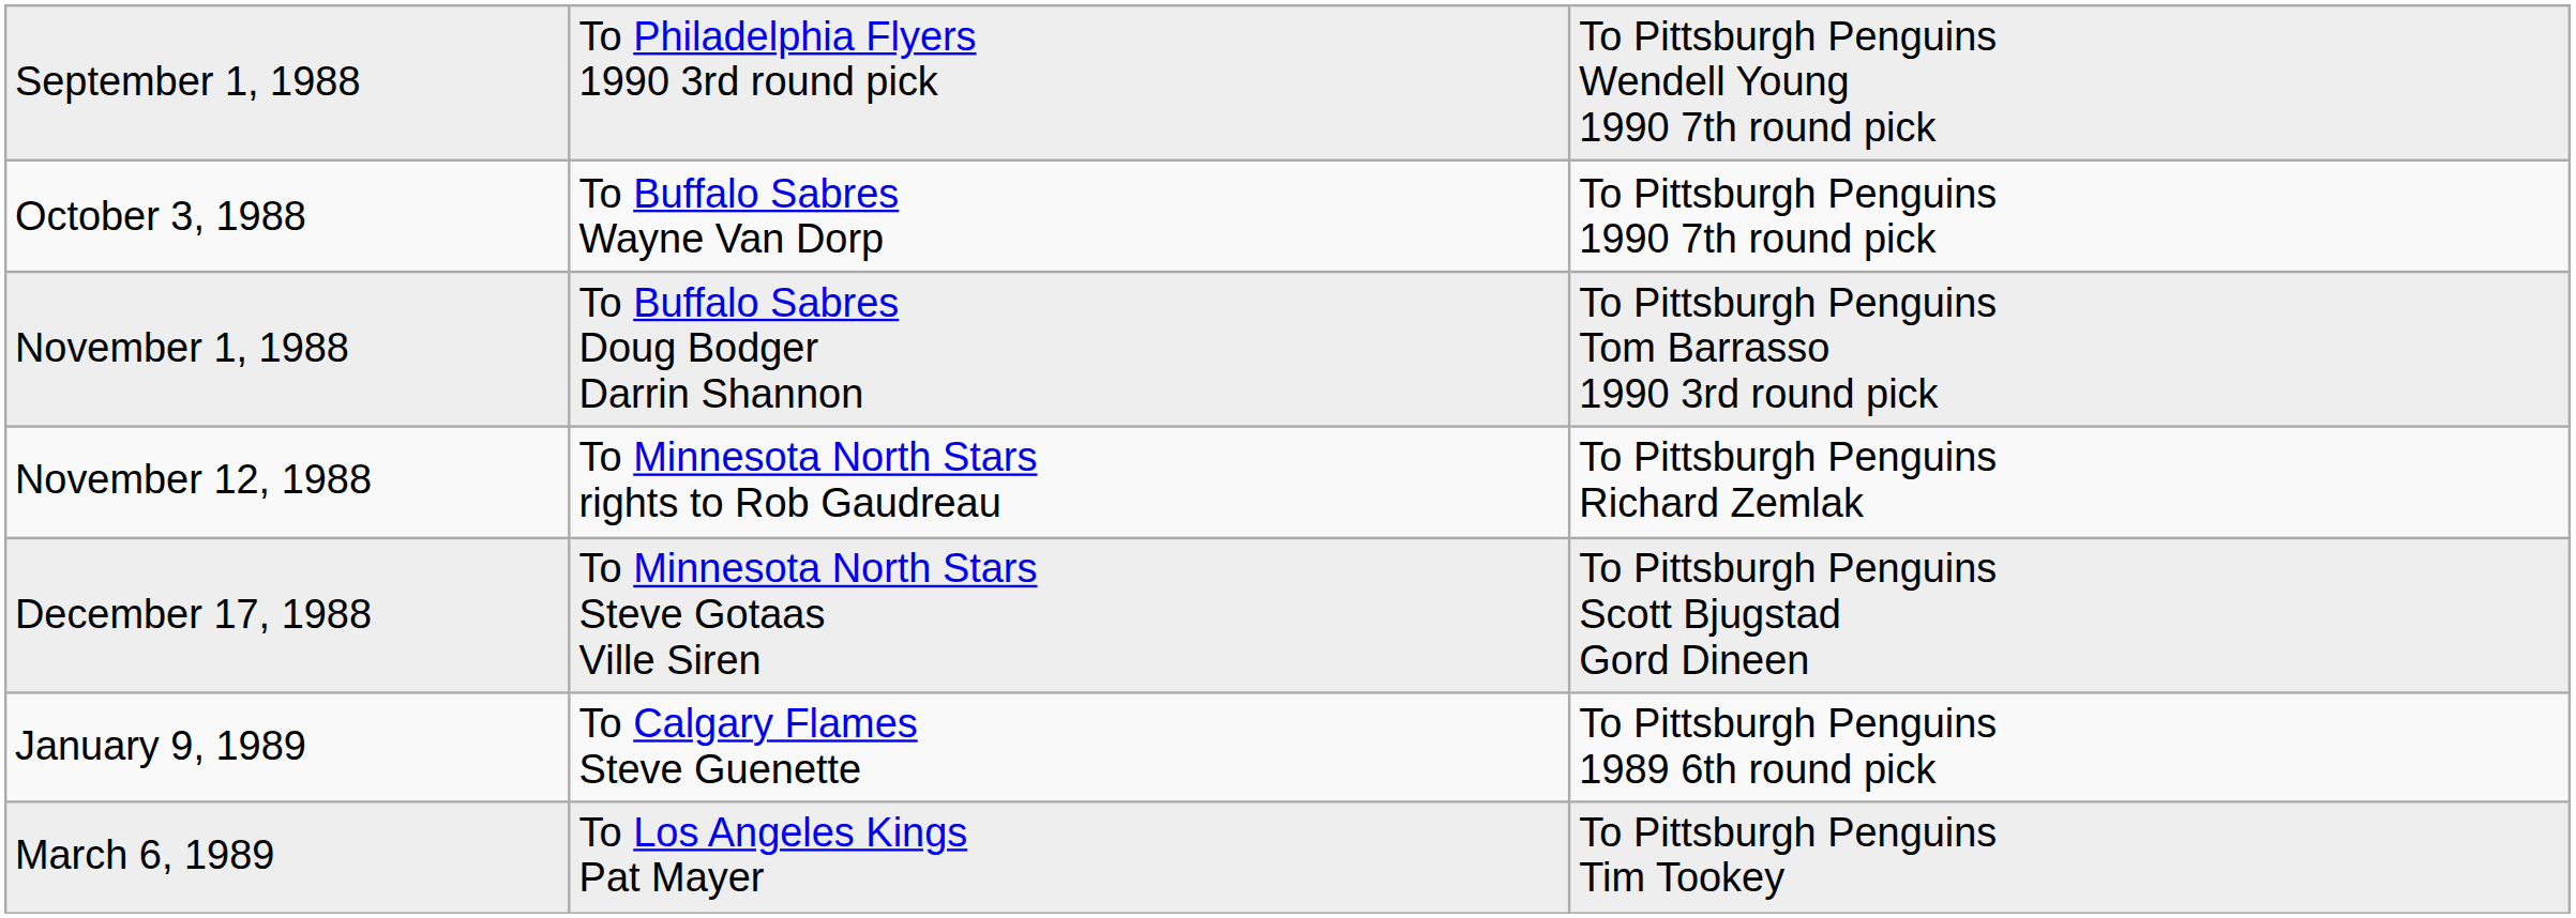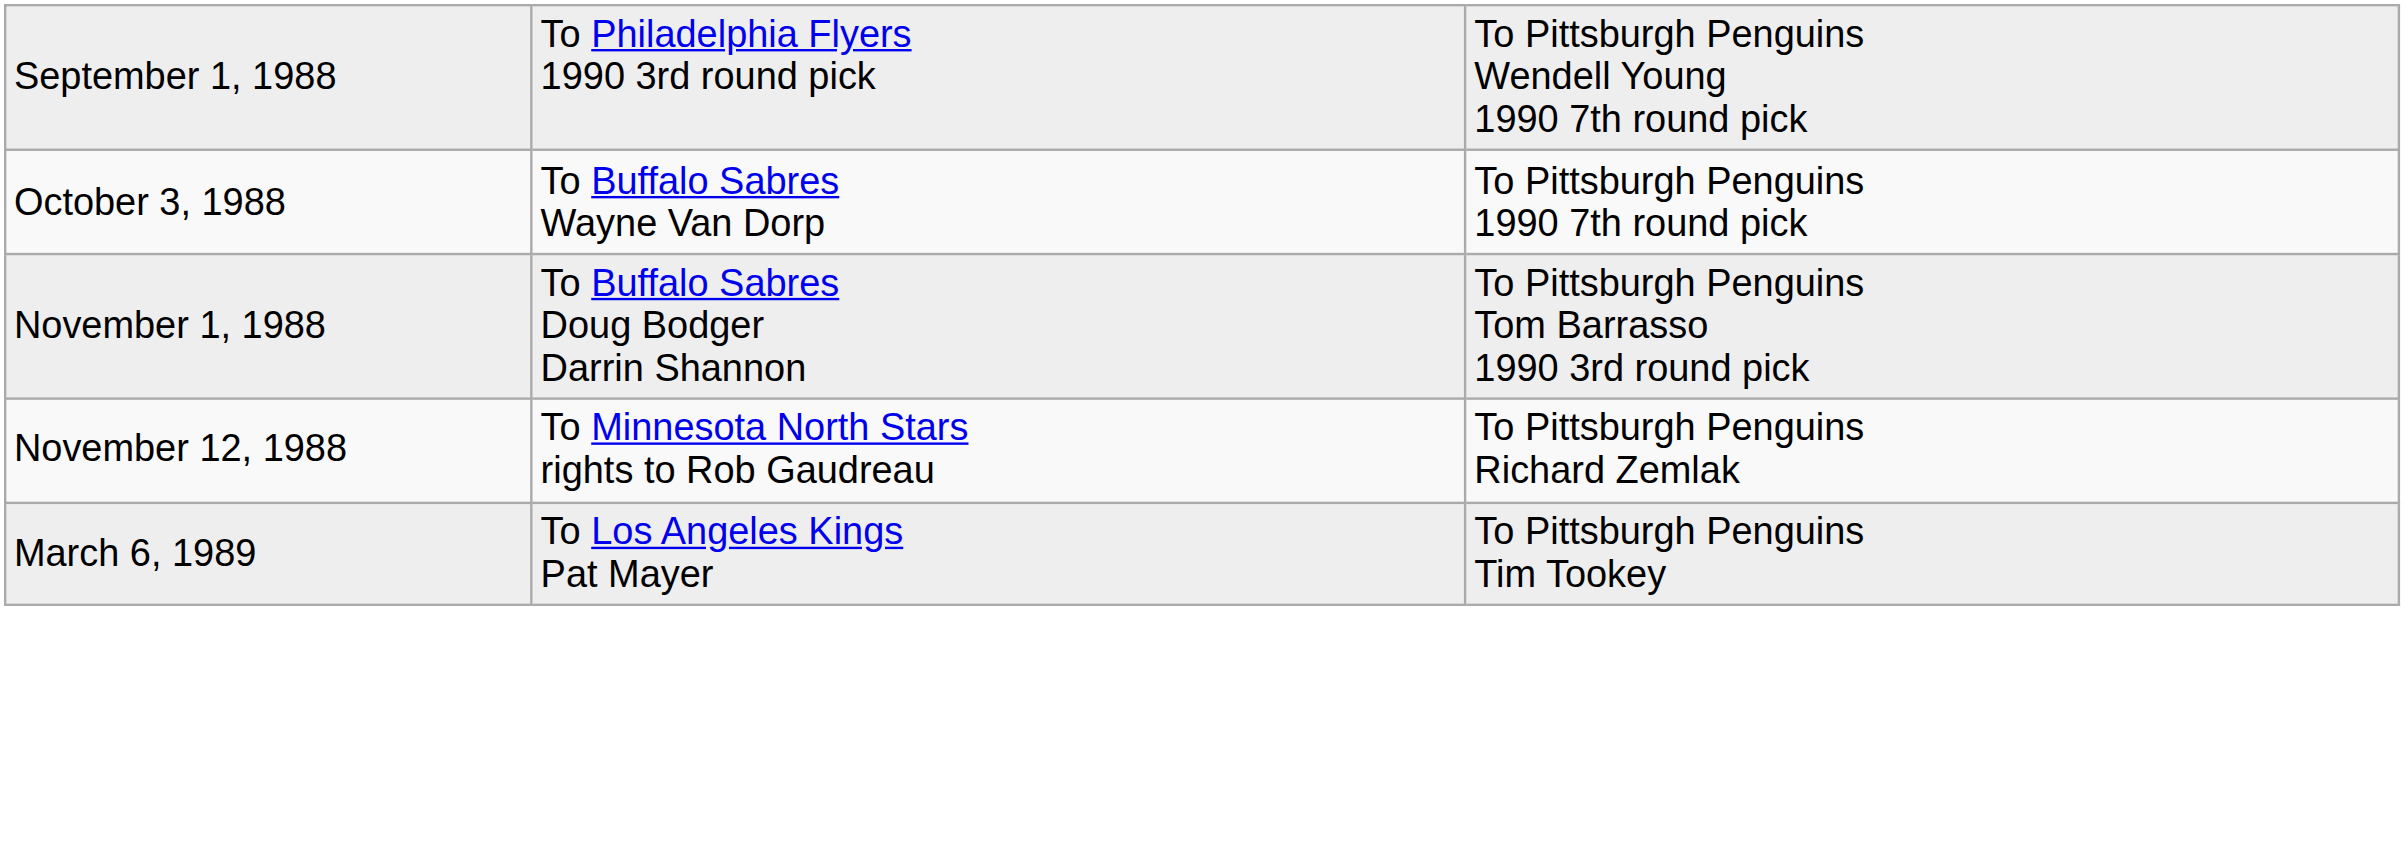- row: December 17, 1988 | To Minnesota North Stars Steve Gotaas Ville Siren | To Pittsburgh Penguins Scott Bjugstad Gord Dineen
- row: January 9, 1989 | To Calgary Flames Steve Guenette | To Pittsburgh Penguins 1989 6th round pick
